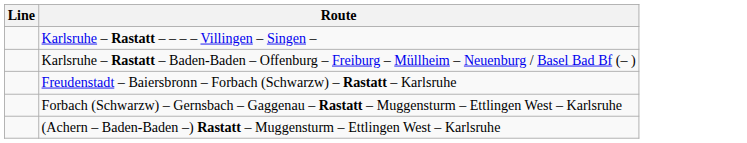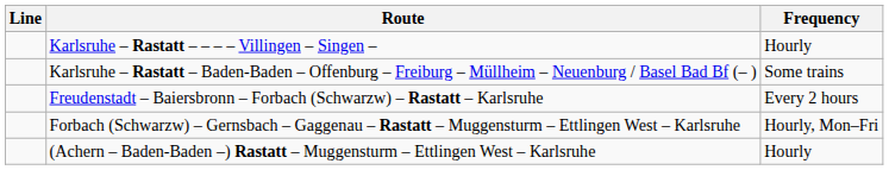+ column: Frequency | Hourly | Some trains | Every 2 hours | Hourly, Mon–Fri | Hourly
